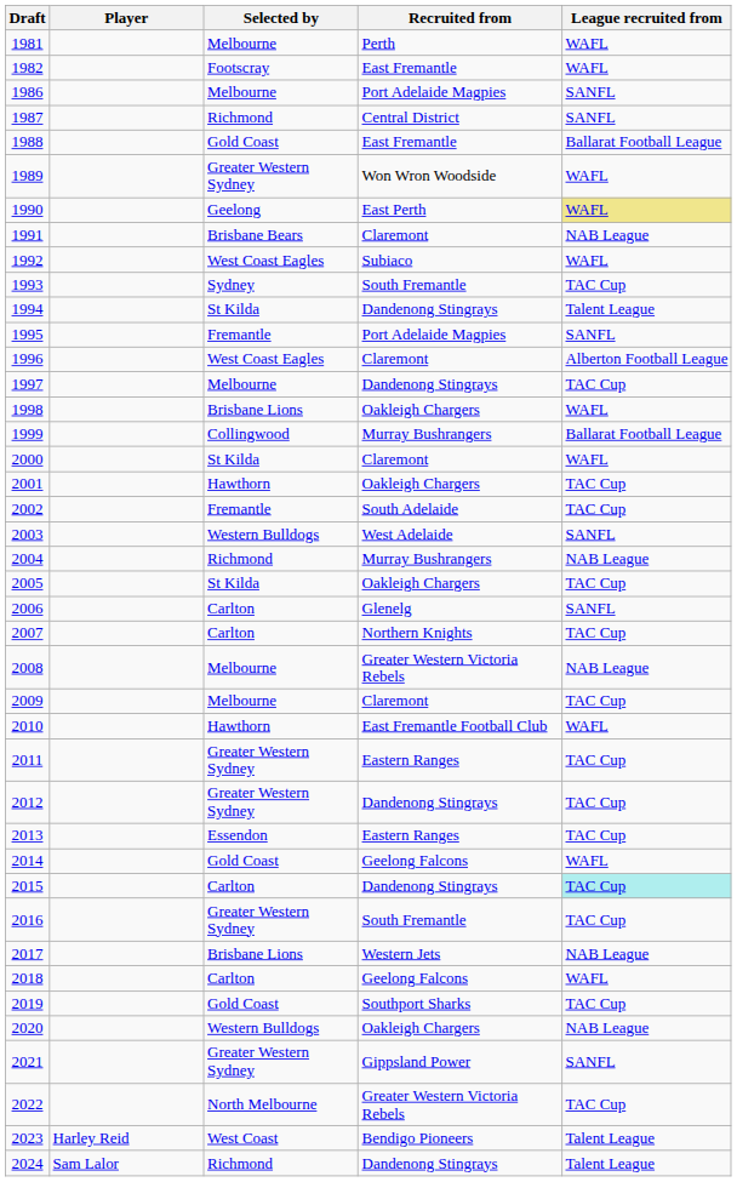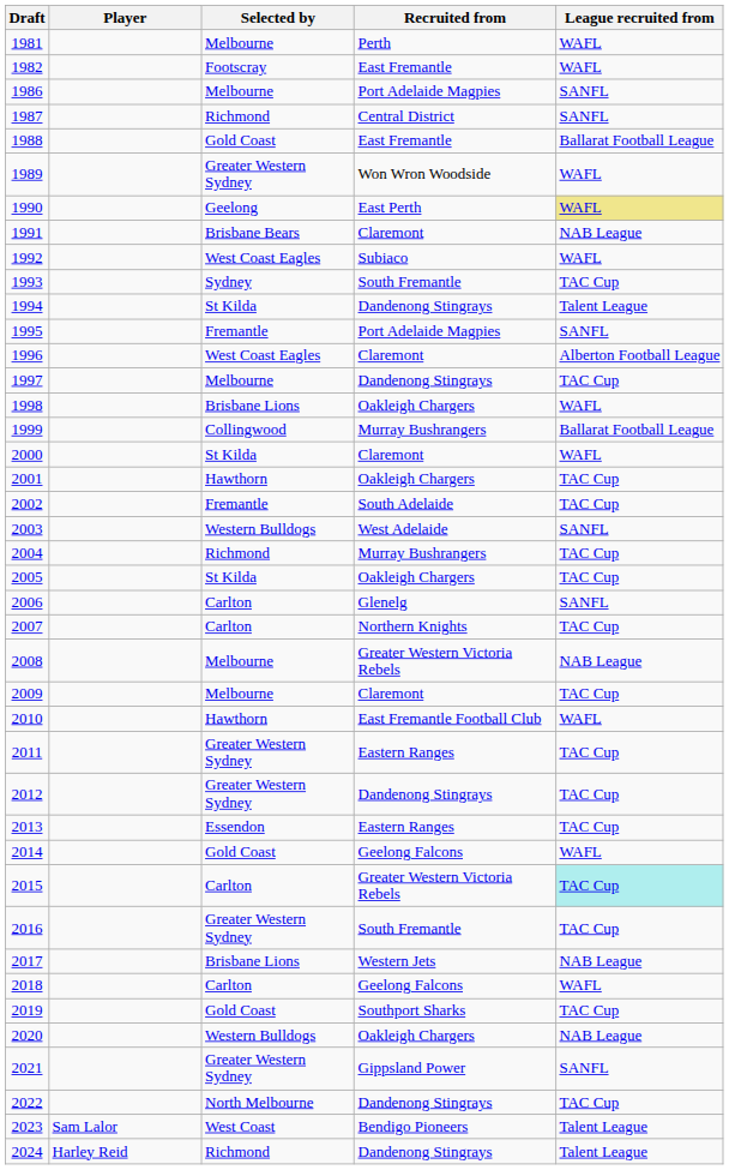2004 | League recruited from: NAB League -> TAC Cup
2015 | Recruited from: Dandenong Stingrays -> Greater Western Victoria Rebels
2022 | Recruited from: Greater Western Victoria Rebels -> Dandenong Stingrays
2023 | Player: Harley Reid -> Sam Lalor
2024 | Player: Sam Lalor -> Harley Reid
